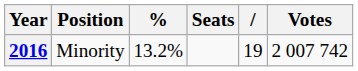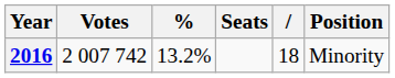columns swapped: Votes <-> Position
2016 | column 5: 19 -> 18
